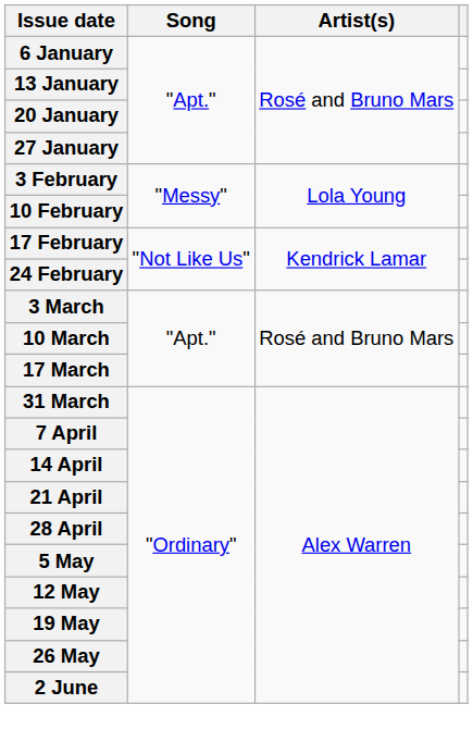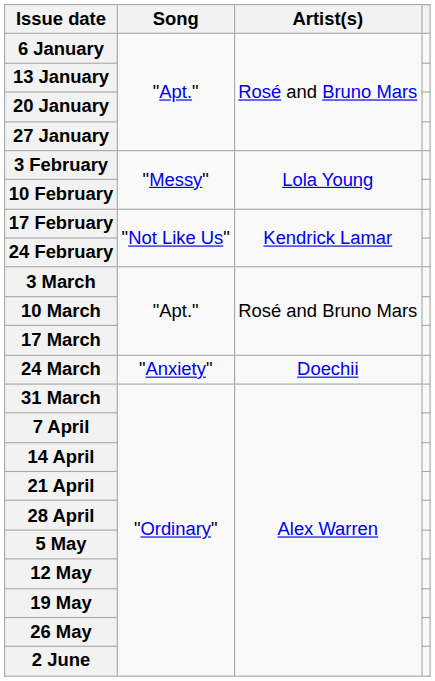+ row: 24 March | "Anxiety" | Doechii
